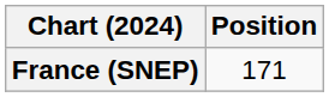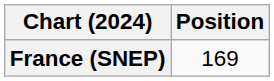France (SNEP) | Position: 171 -> 169
